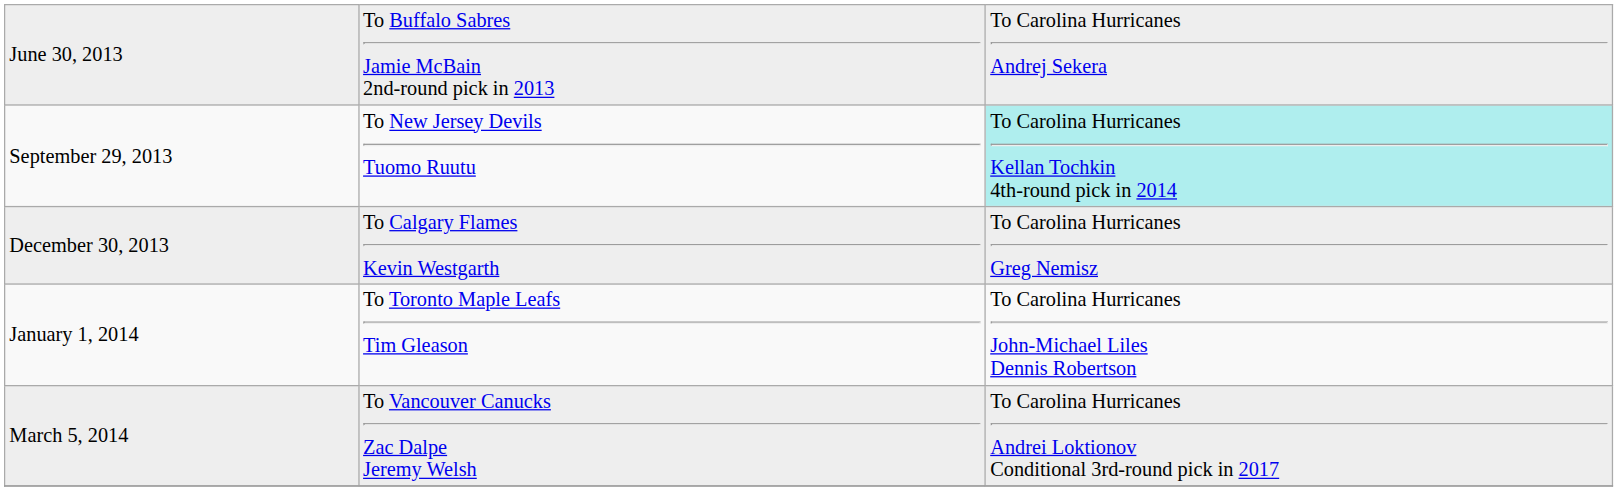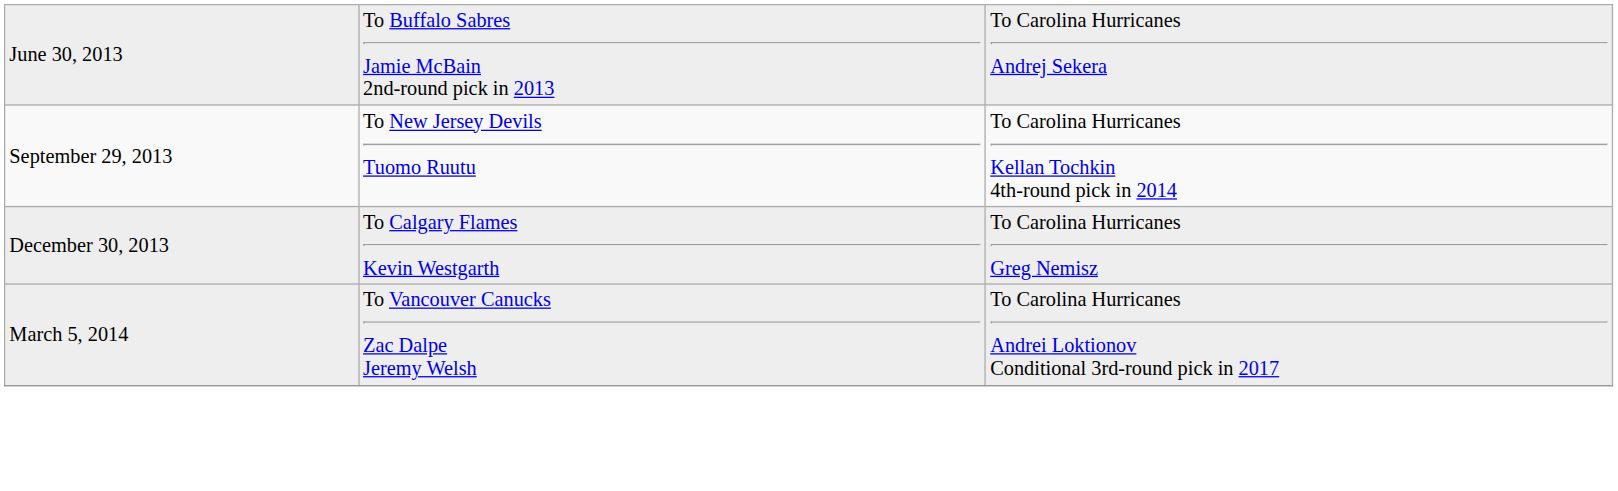September 29, 2013 | column 3: paleturquoise background -> no background
- row: January 1, 2014 | To Toronto Maple Leafs Tim Gleason | To Carolina Hurricanes John-Michael Liles Dennis Robertson
